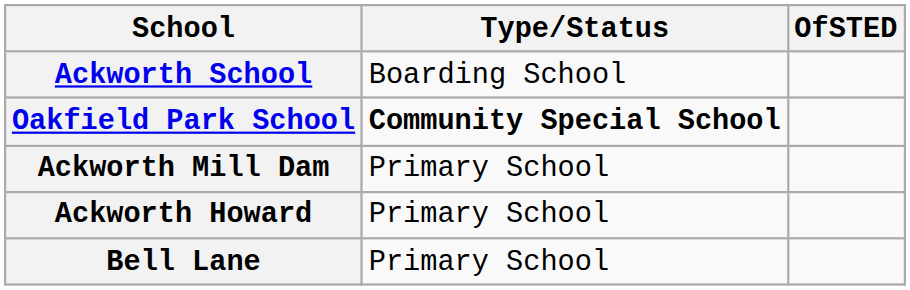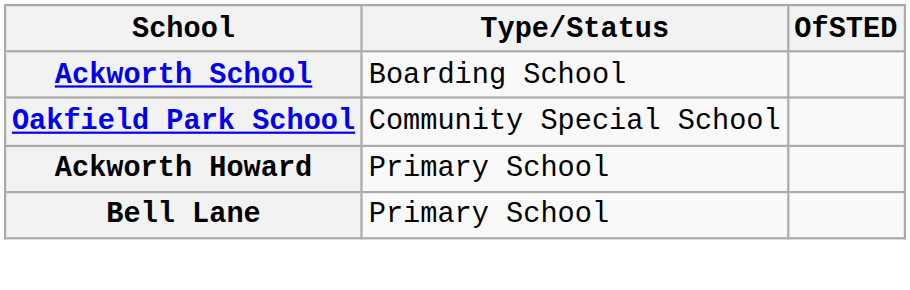Oakfield Park School | Type/Status: bold -> normal
- row: Ackworth Mill Dam | Primary School
